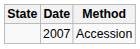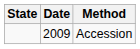Accession | Date: 2007 -> 2009
